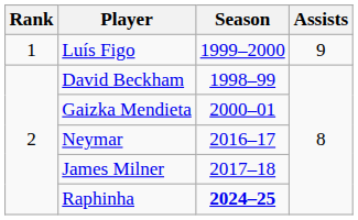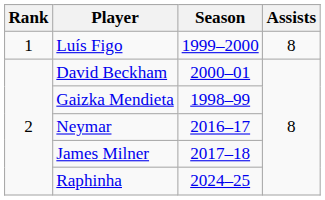Luís Figo | Assists: 9 -> 8
David Beckham | Season: 1998–99 -> 2000–01
Gaizka Mendieta | Season: 2000–01 -> 1998–99
Raphinha | Season: bold -> normal
